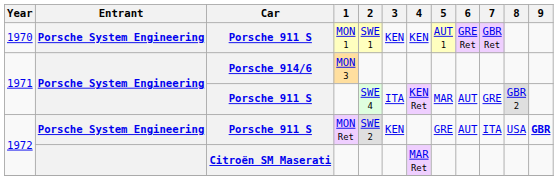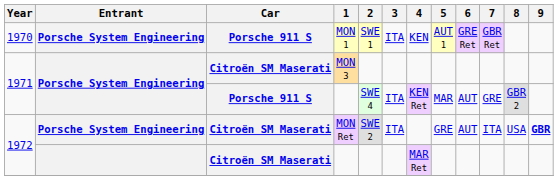MON 1 | 3: KEN -> ITA
MON 3 | Car: Porsche 914/6 -> Citroën SM Maserati
MON Ret | Car: Porsche 911 S -> Citroën SM Maserati
MON Ret | 3: KEN -> ITA
